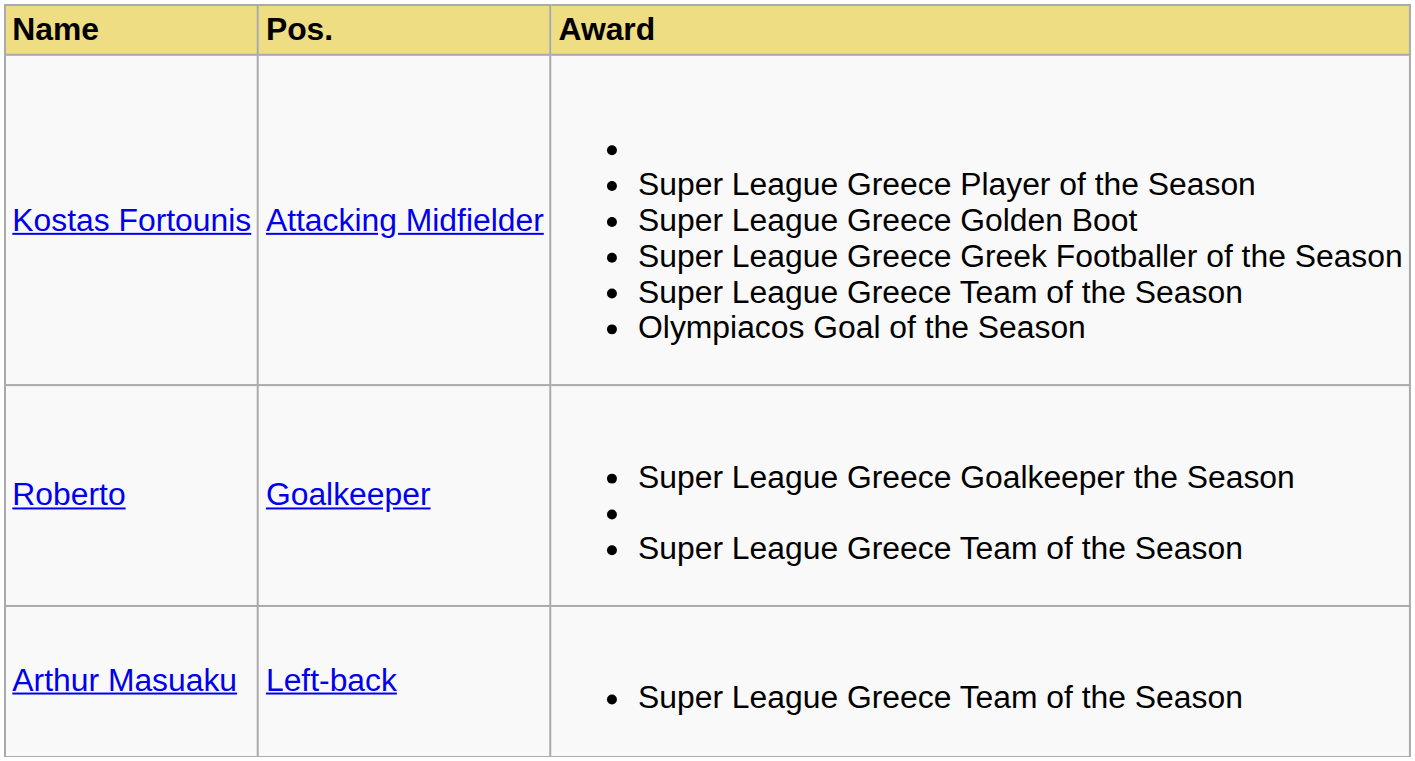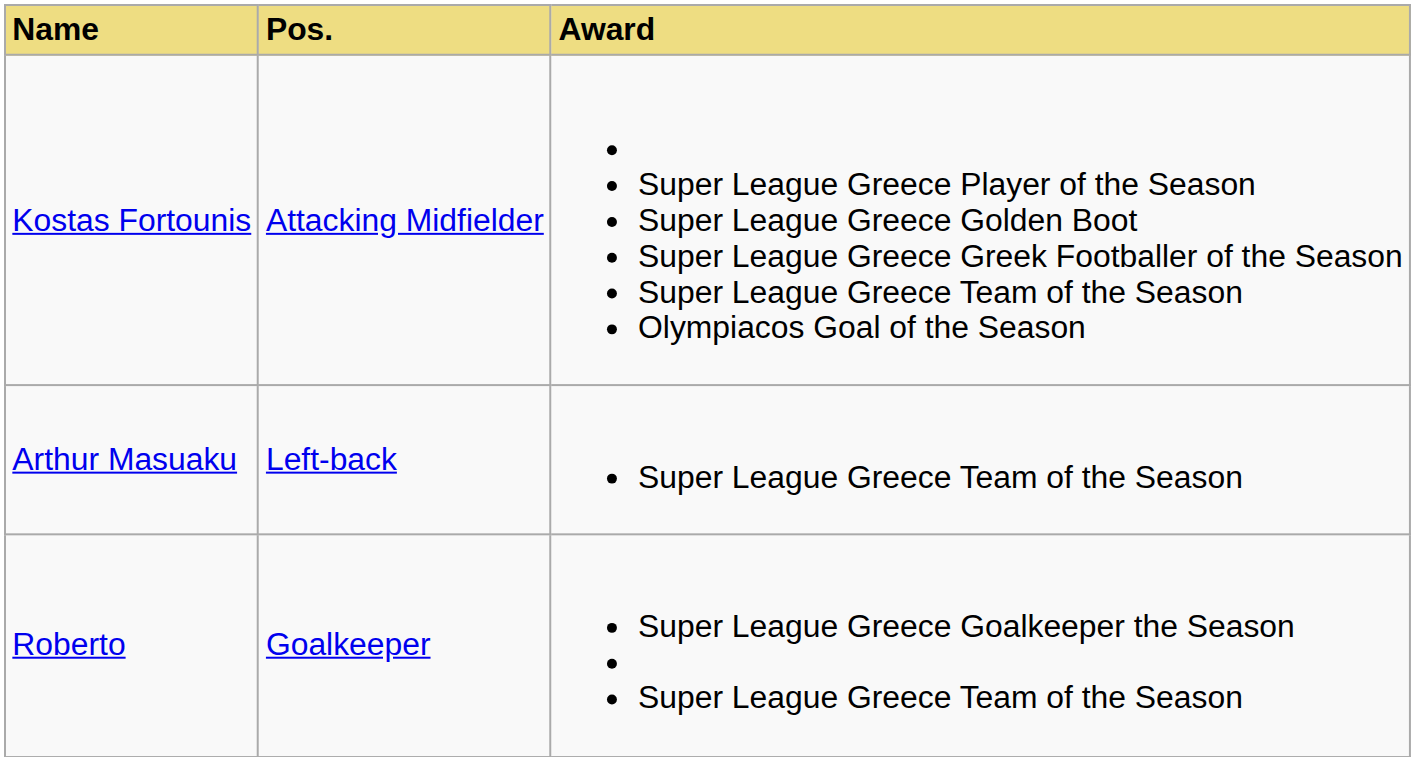rows swapped: Roberto <-> Arthur Masuaku
